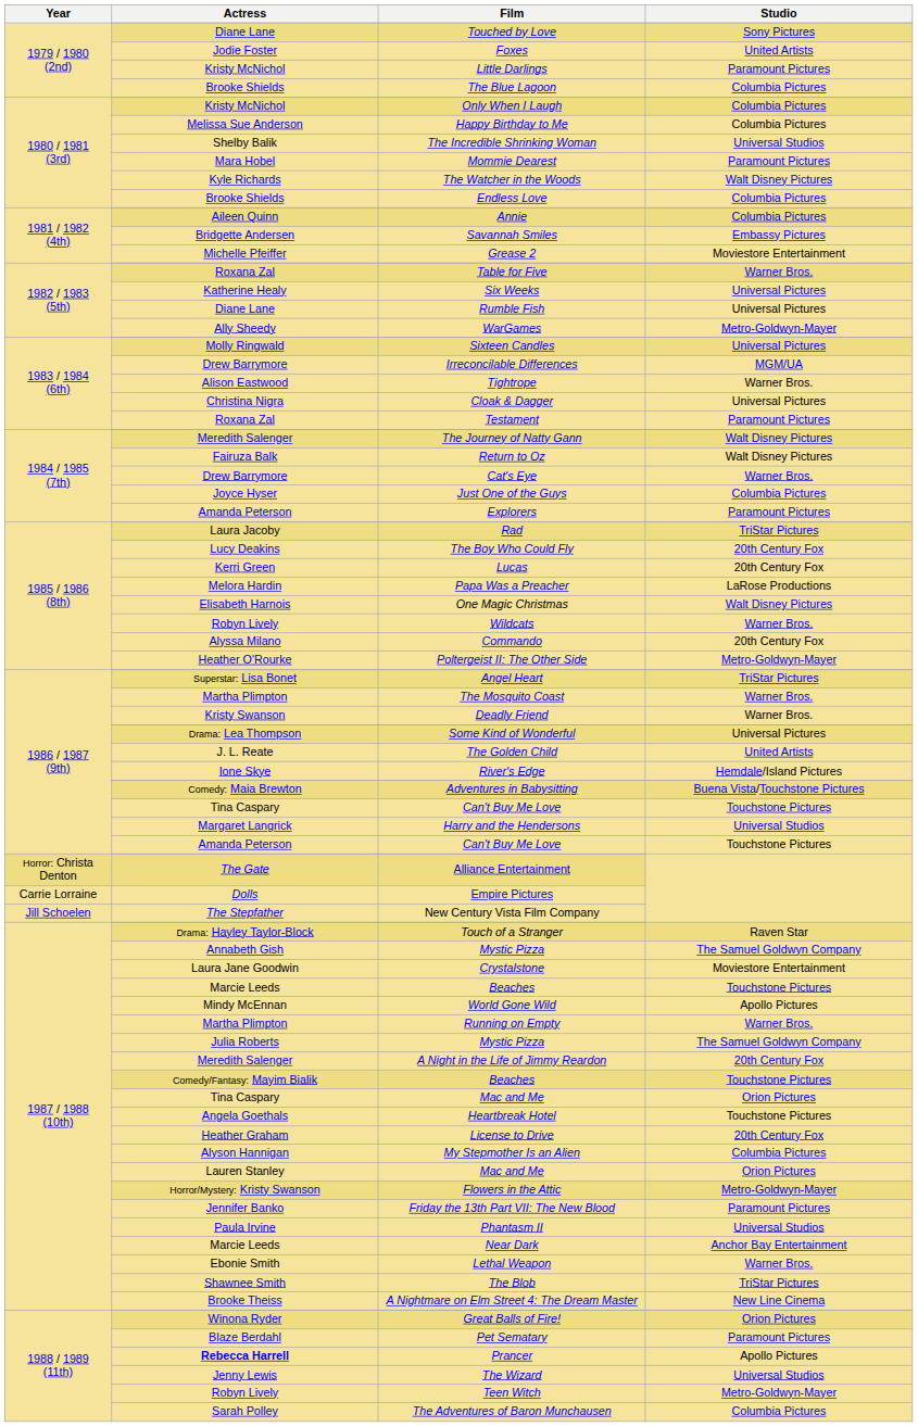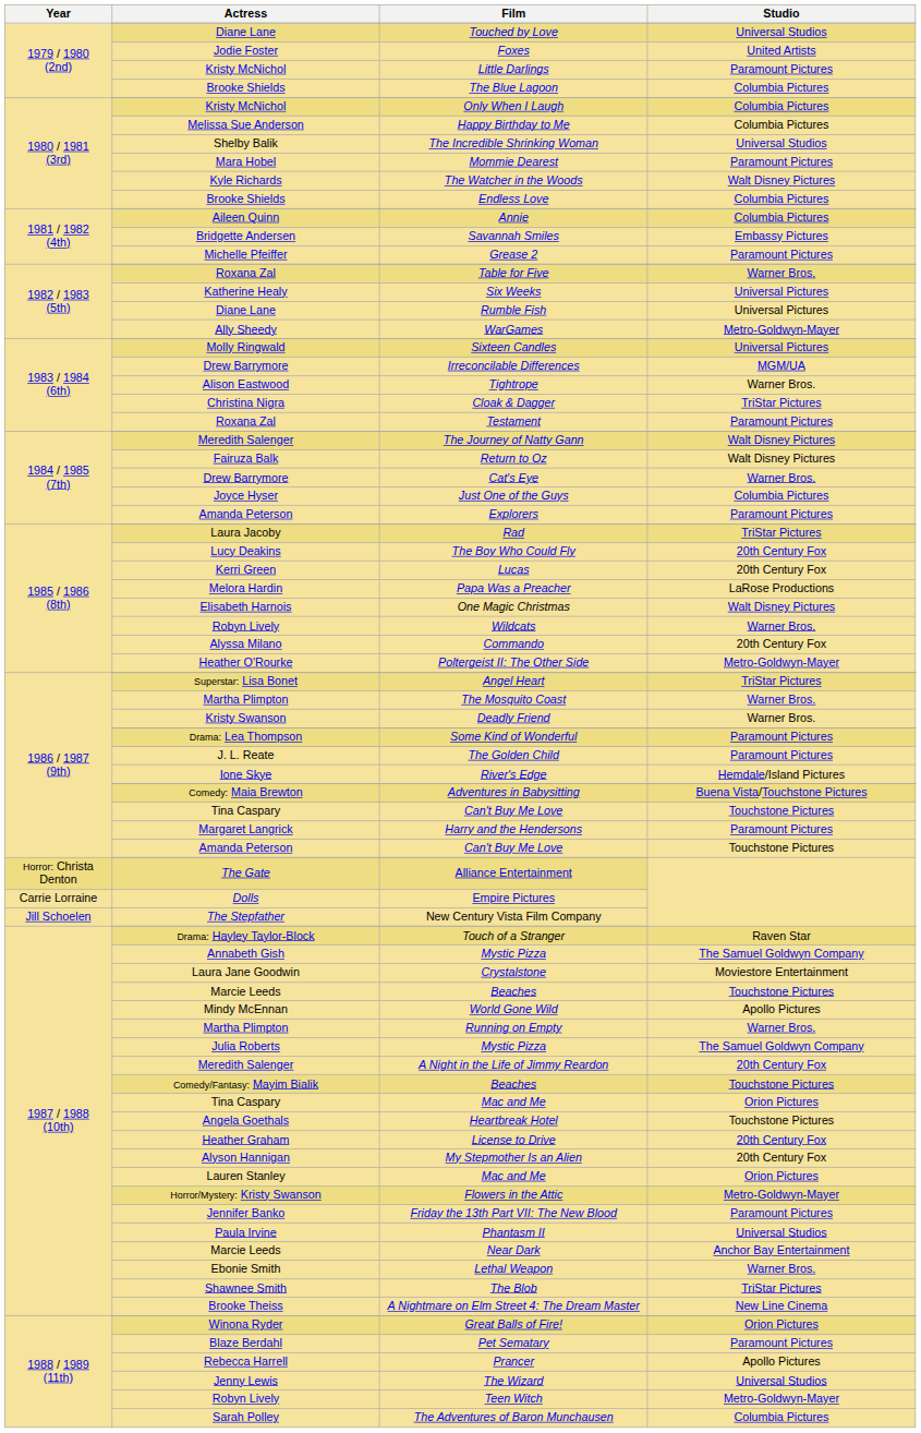Touched by Love | Studio: Sony Pictures -> Universal Studios
Grease 2 | Studio: Moviestore Entertainment -> Paramount Pictures
Cloak & Dagger | Studio: Universal Pictures -> TriStar Pictures
Some Kind of Wonderful | Studio: Universal Pictures -> Paramount Pictures
The Golden Child | Studio: United Artists -> Paramount Pictures
Harry and the Hendersons | Studio: Universal Studios -> Paramount Pictures
My Stepmother Is an Alien | Studio: Columbia Pictures -> 20th Century Fox
Prancer | Actress: bold -> normal
